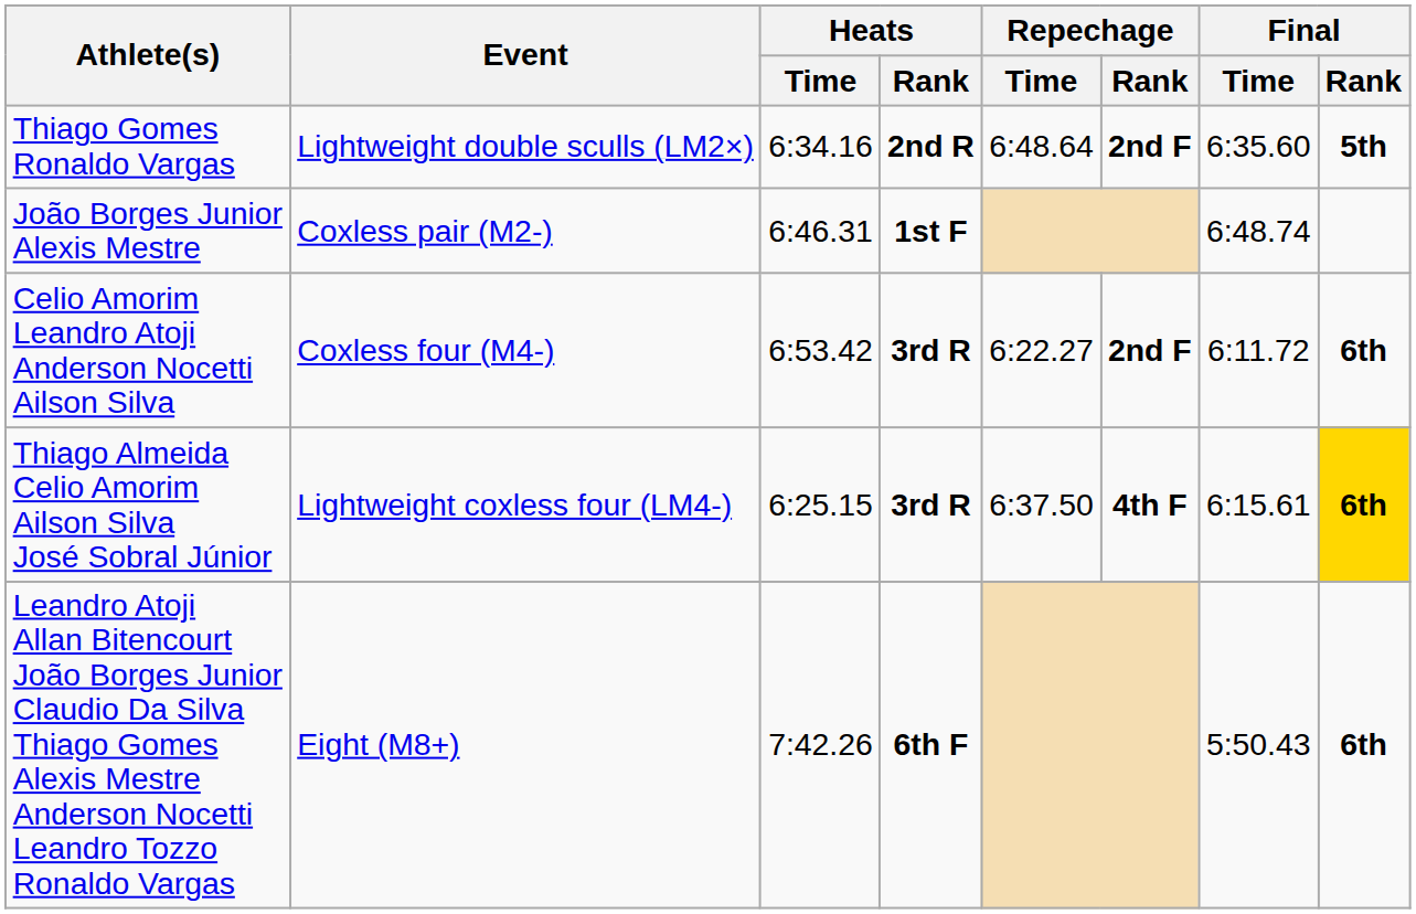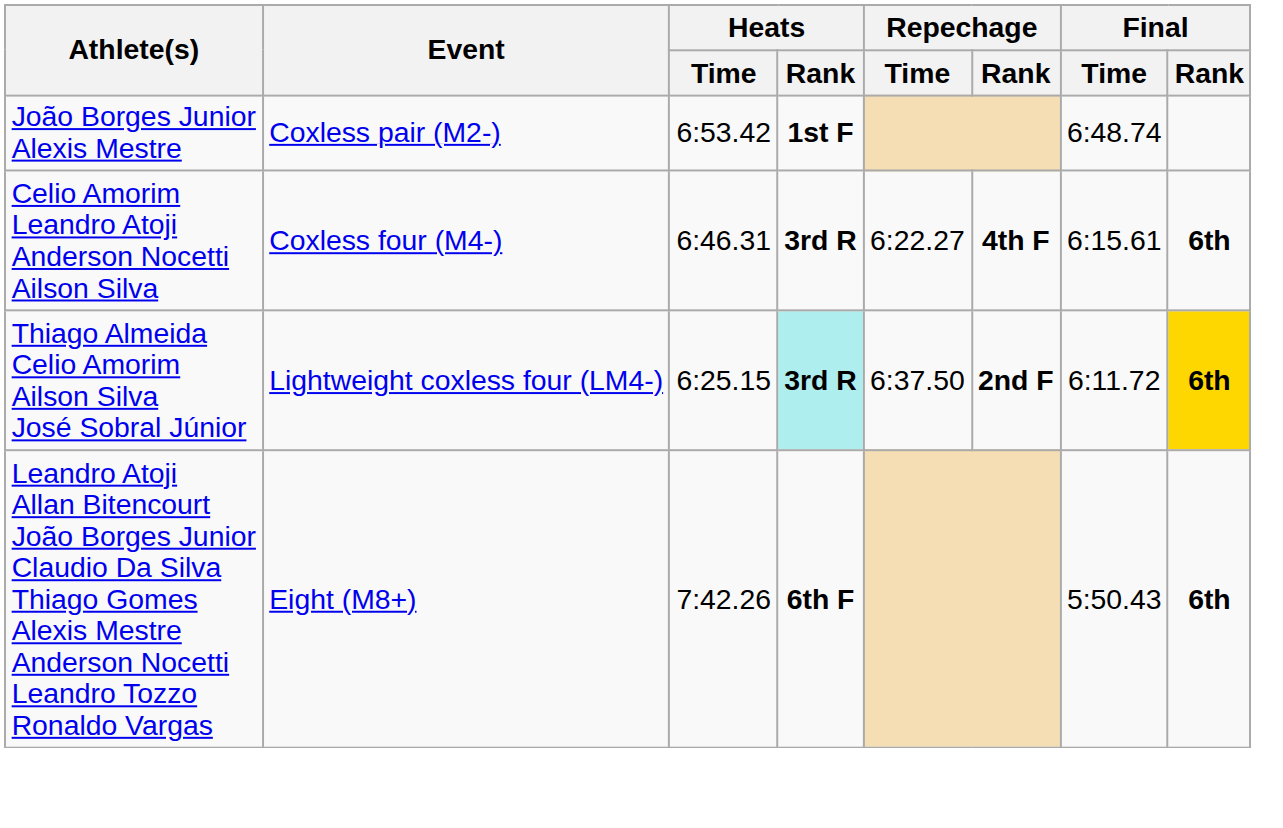- row: Thiago Gomes Ronaldo Vargas | Lightweight double sculls (LM2×) | 6:34.16 | 2nd R | 6:48.64 | 2nd F | 6:35.60 | 5th
João Borges Junior Alexis Mestre | Heats / Time: 6:46.31 -> 6:53.42
Celio Amorim Leandro Atoji Anderson Nocetti Ailson Silva | Heats / Time: 6:53.42 -> 6:46.31
Celio Amorim Leandro Atoji Anderson Nocetti Ailson Silva | Repechage / Rank: 2nd F -> 4th F
Celio Amorim Leandro Atoji Anderson Nocetti Ailson Silva | Final / Time: 6:11.72 -> 6:15.61
Thiago Almeida Celio Amorim Ailson Silva José Sobral Júnior | Heats / Rank: no background -> paleturquoise background
Thiago Almeida Celio Amorim Ailson Silva José Sobral Júnior | Repechage / Rank: 4th F -> 2nd F
Thiago Almeida Celio Amorim Ailson Silva José Sobral Júnior | Final / Time: 6:15.61 -> 6:11.72
